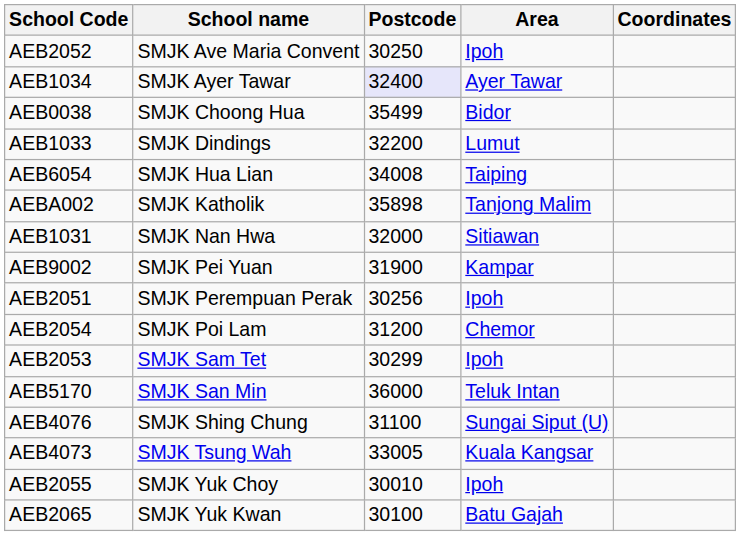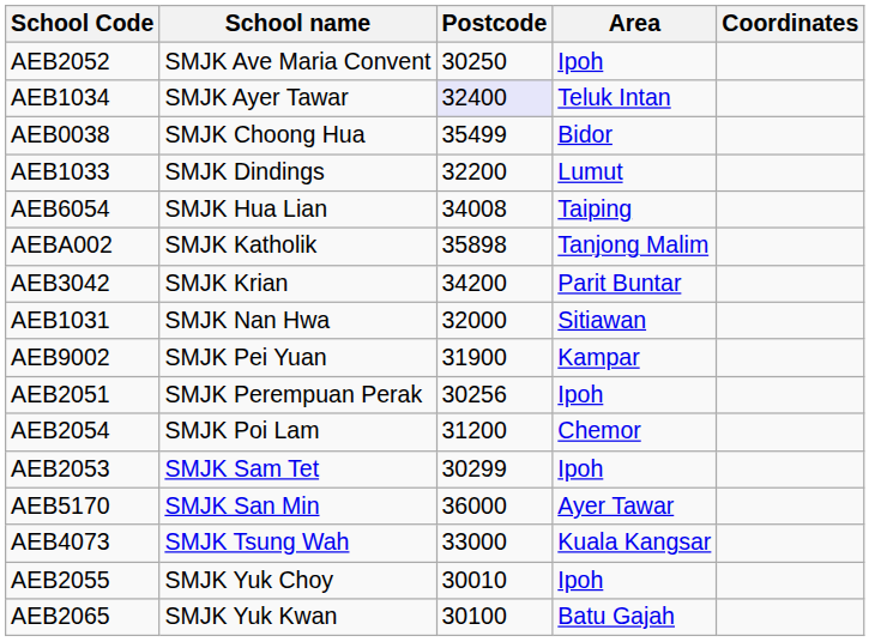AEB1034 | Area: Ayer Tawar -> Teluk Intan
+ row: AEB3042 | SMJK Krian | 34200 | Parit Buntar
AEB5170 | Area: Teluk Intan -> Ayer Tawar
- row: AEB4076 | SMJK Shing Chung | 31100 | Sungai Siput (U)
AEB4073 | Postcode: 33005 -> 33000
